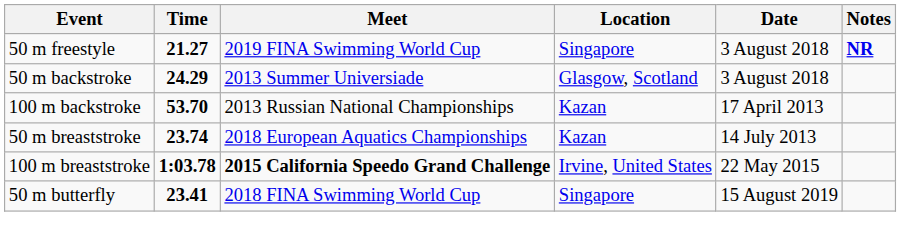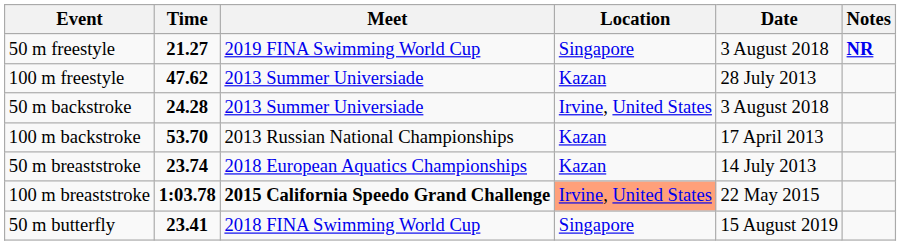+ row: 100 m freestyle | 47.62 | 2013 Summer Universiade | Kazan | 28 July 2013
50 m backstroke | Time: 24.29 -> 24.28
50 m backstroke | Location: Glasgow, Scotland -> Irvine, United States
100 m breaststroke | Location: no background -> lightsalmon background
